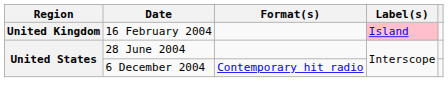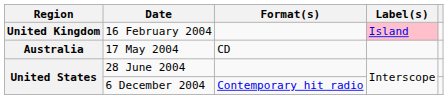+ row: Australia | 17 May 2004 | CD
